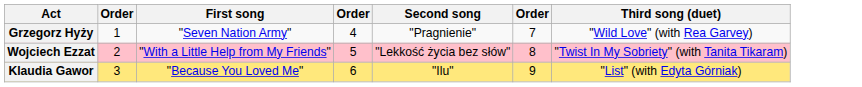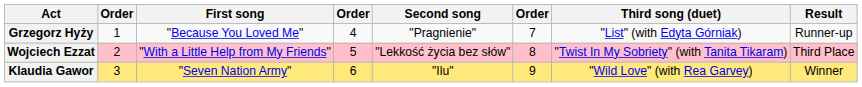+ column: Result | Runner-up | Third Place | Winner
Grzegorz Hyży | First song: "Seven Nation Army" -> "Because You Loved Me"
Grzegorz Hyży | Third song (duet): "Wild Love" (with Rea Garvey) -> "List" (with Edyta Górniak)
Klaudia Gawor | First song: "Because You Loved Me" -> "Seven Nation Army"
Klaudia Gawor | Third song (duet): "List" (with Edyta Górniak) -> "Wild Love" (with Rea Garvey)
